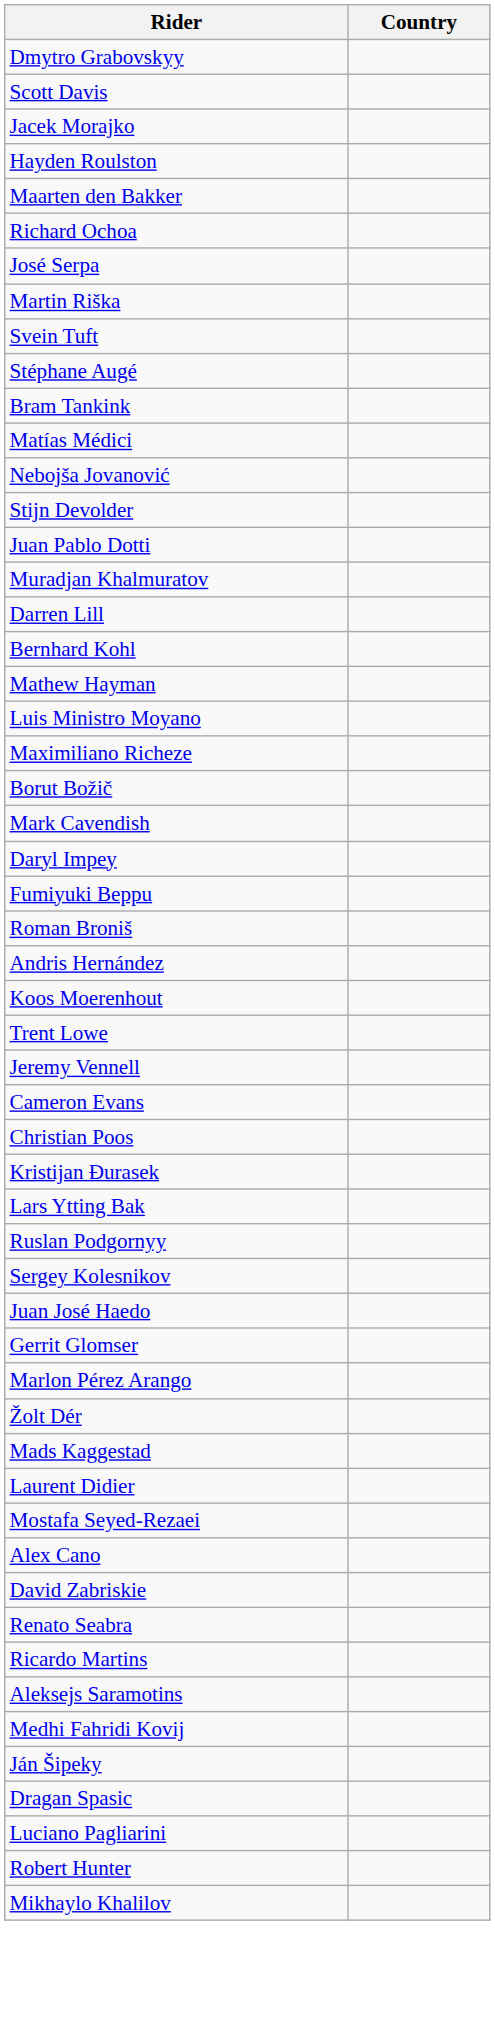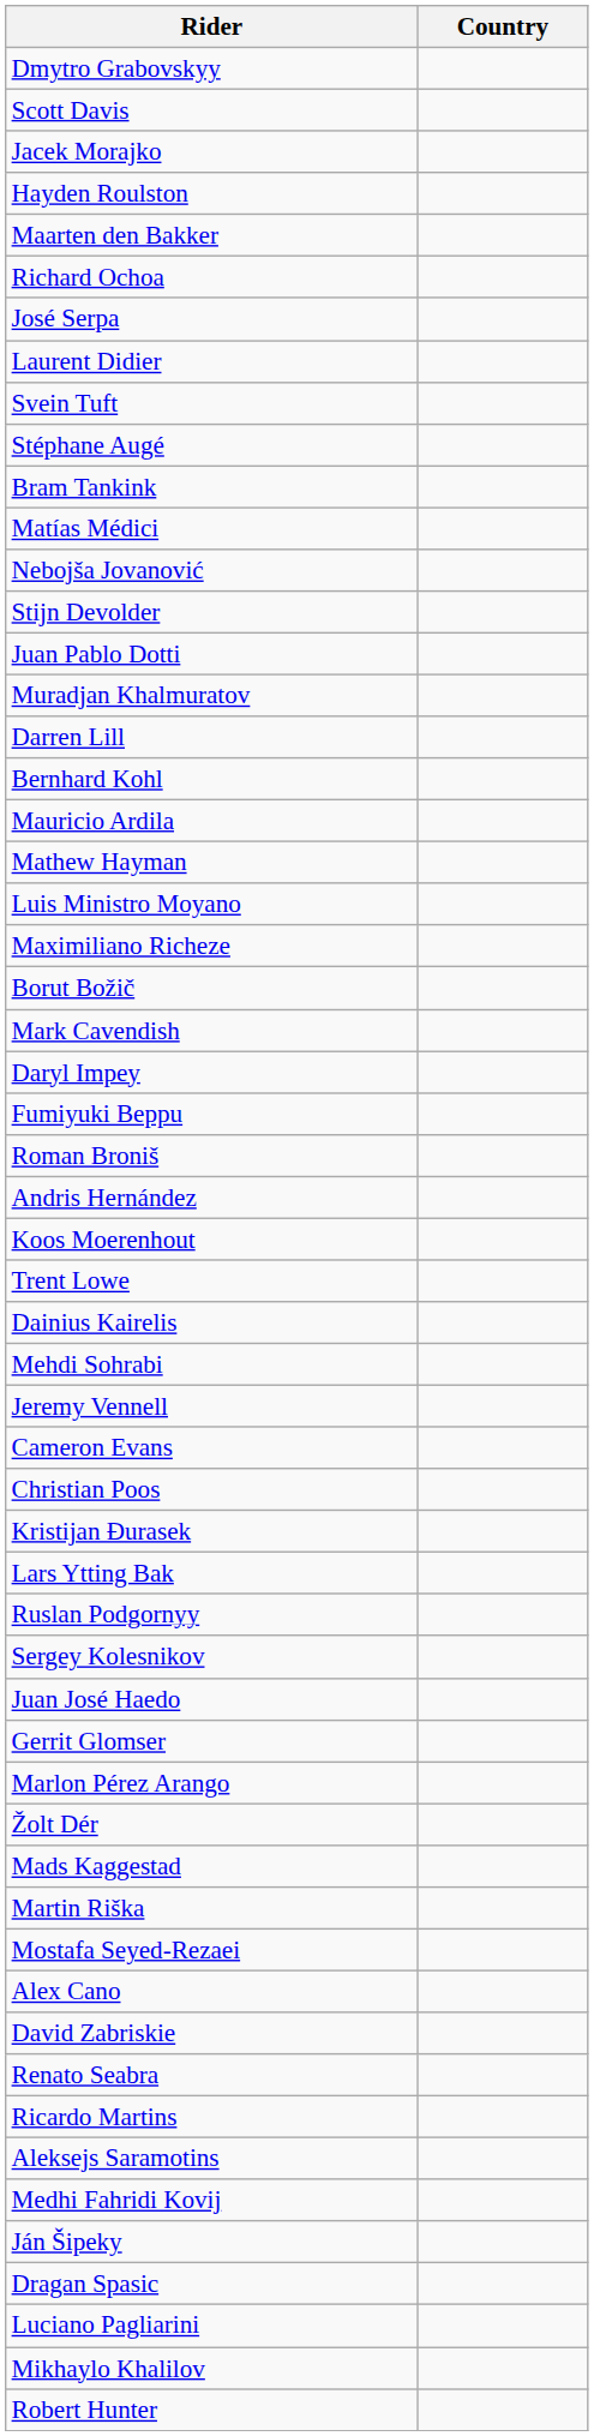rows swapped: Martin Riška <-> Laurent Didier
+ row: Mauricio Ardila
+ row: Dainius Kairelis
+ row: Mehdi Sohrabi
rows swapped: Robert Hunter <-> Mikhaylo Khalilov
